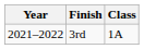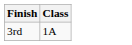- column: Year | 2021–2022
